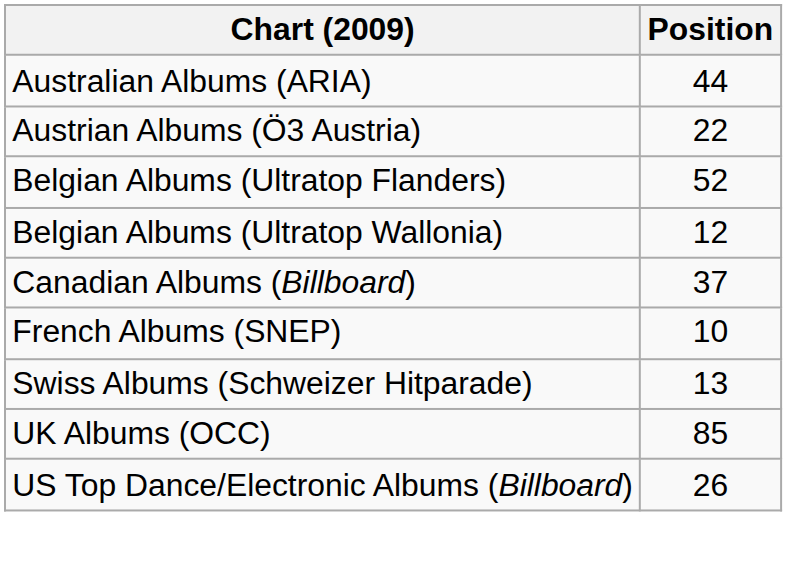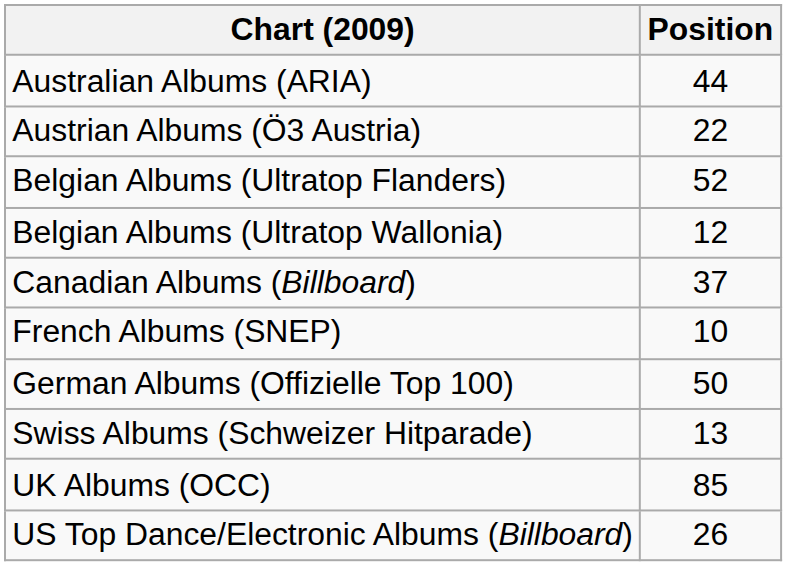+ row: German Albums (Offizielle Top 100) | 50
